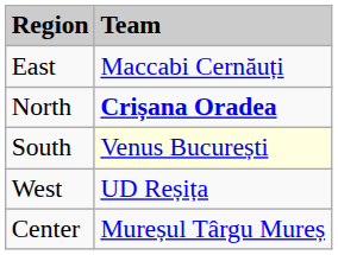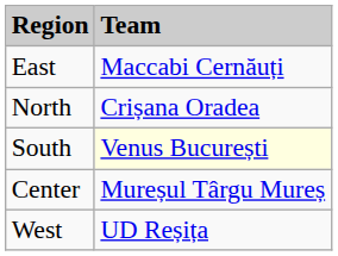North | column 2: bold -> normal
rows swapped: Center <-> West
